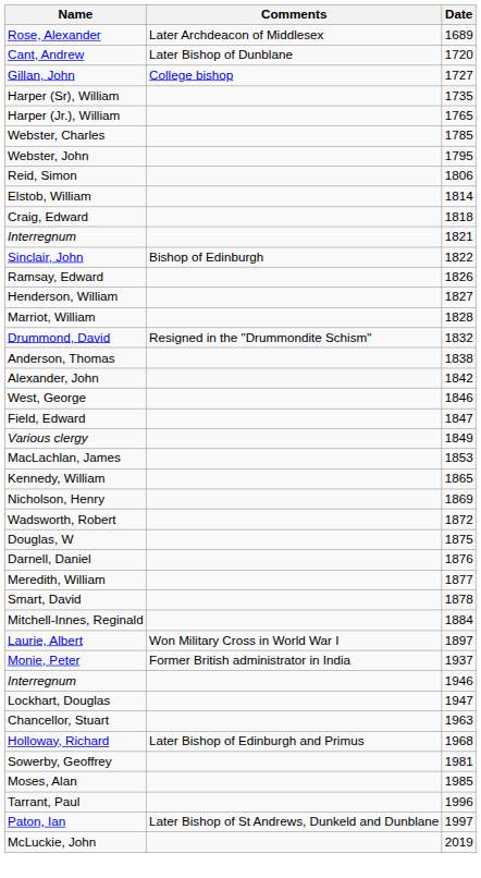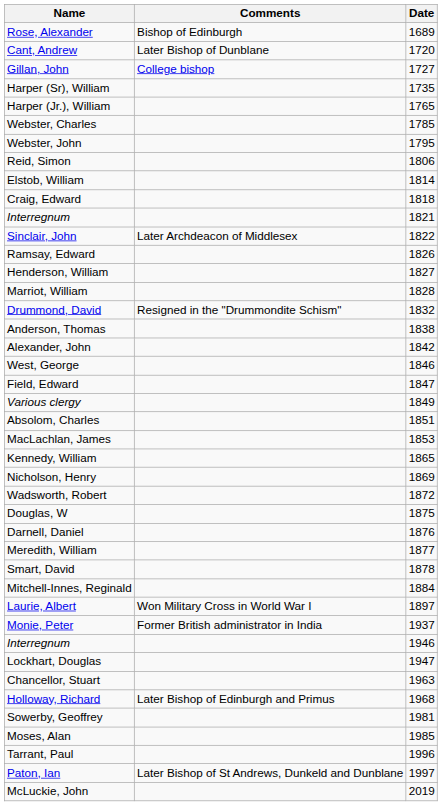Rose, Alexander | Comments: Later Archdeacon of Middlesex -> Bishop of Edinburgh
Sinclair, John | Comments: Bishop of Edinburgh -> Later Archdeacon of Middlesex
+ row: Absolom, Charles | 1851
